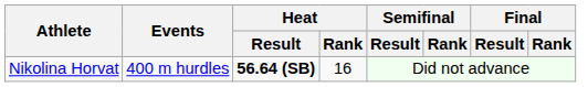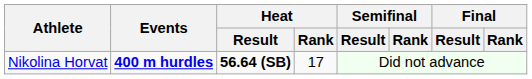Nikolina Horvat | Events: normal -> bold
Nikolina Horvat | Heat / Rank: 16 -> 17
